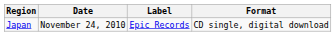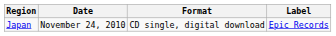columns swapped: Format <-> Label
